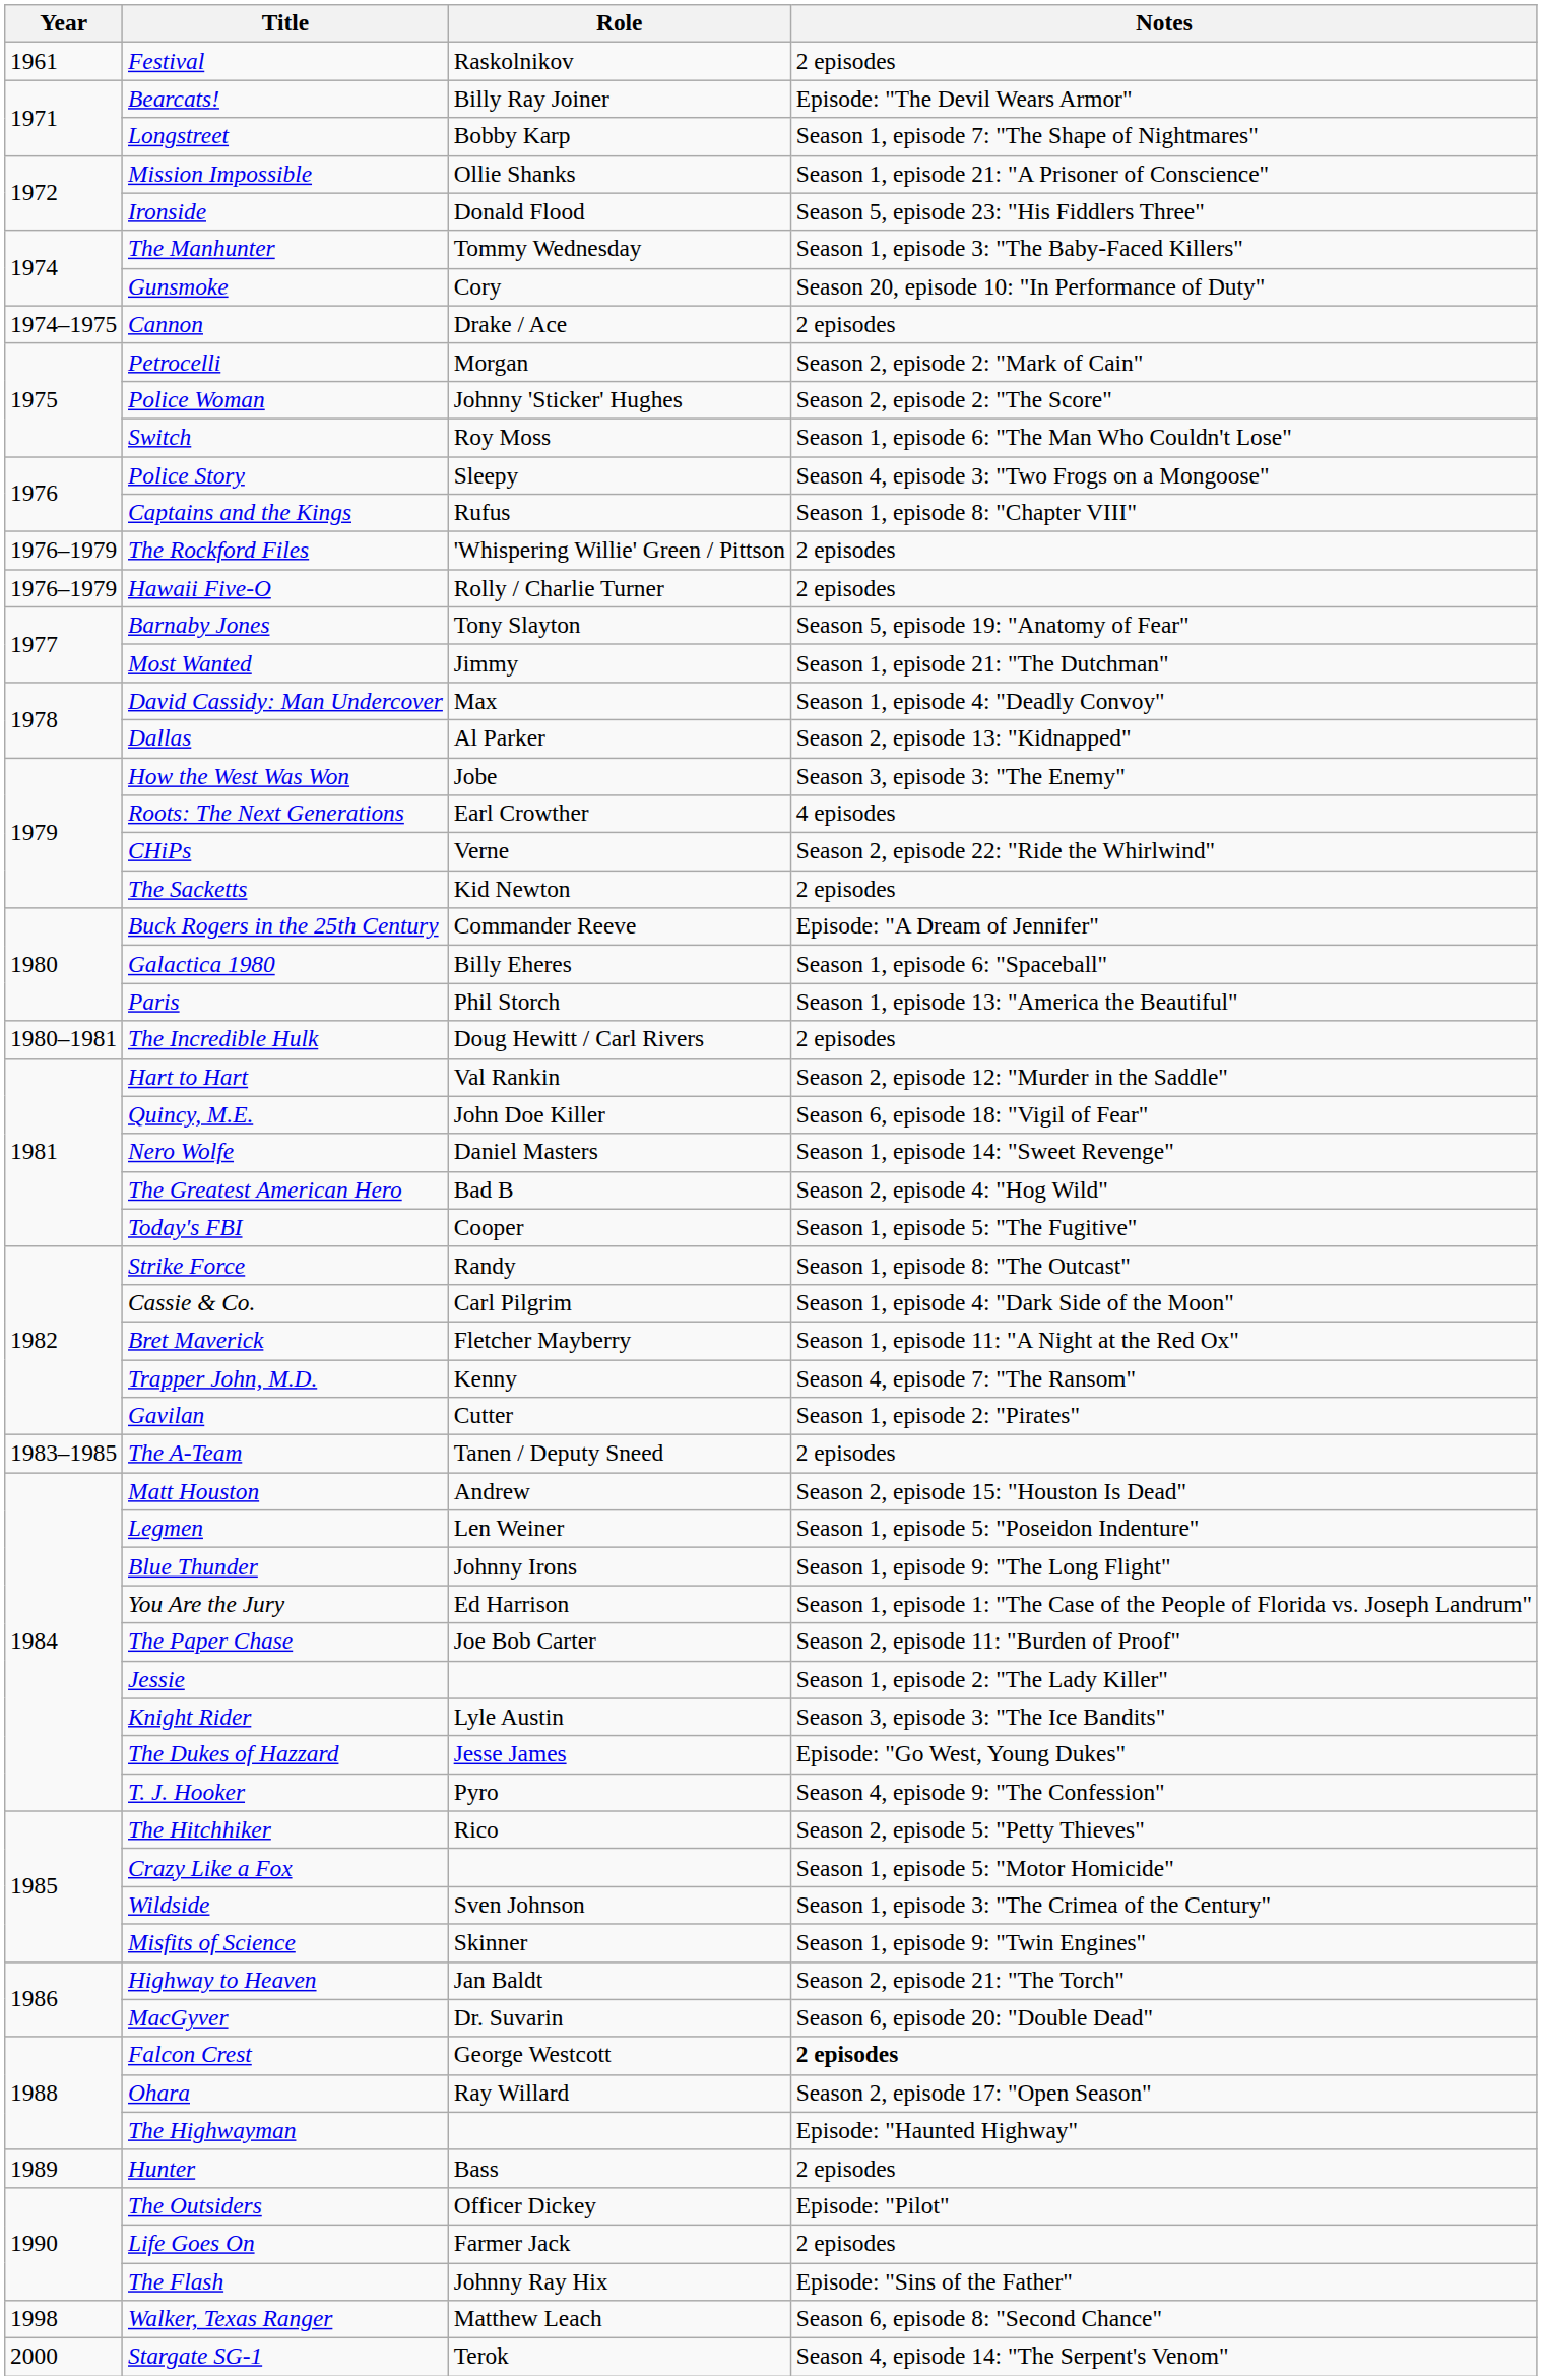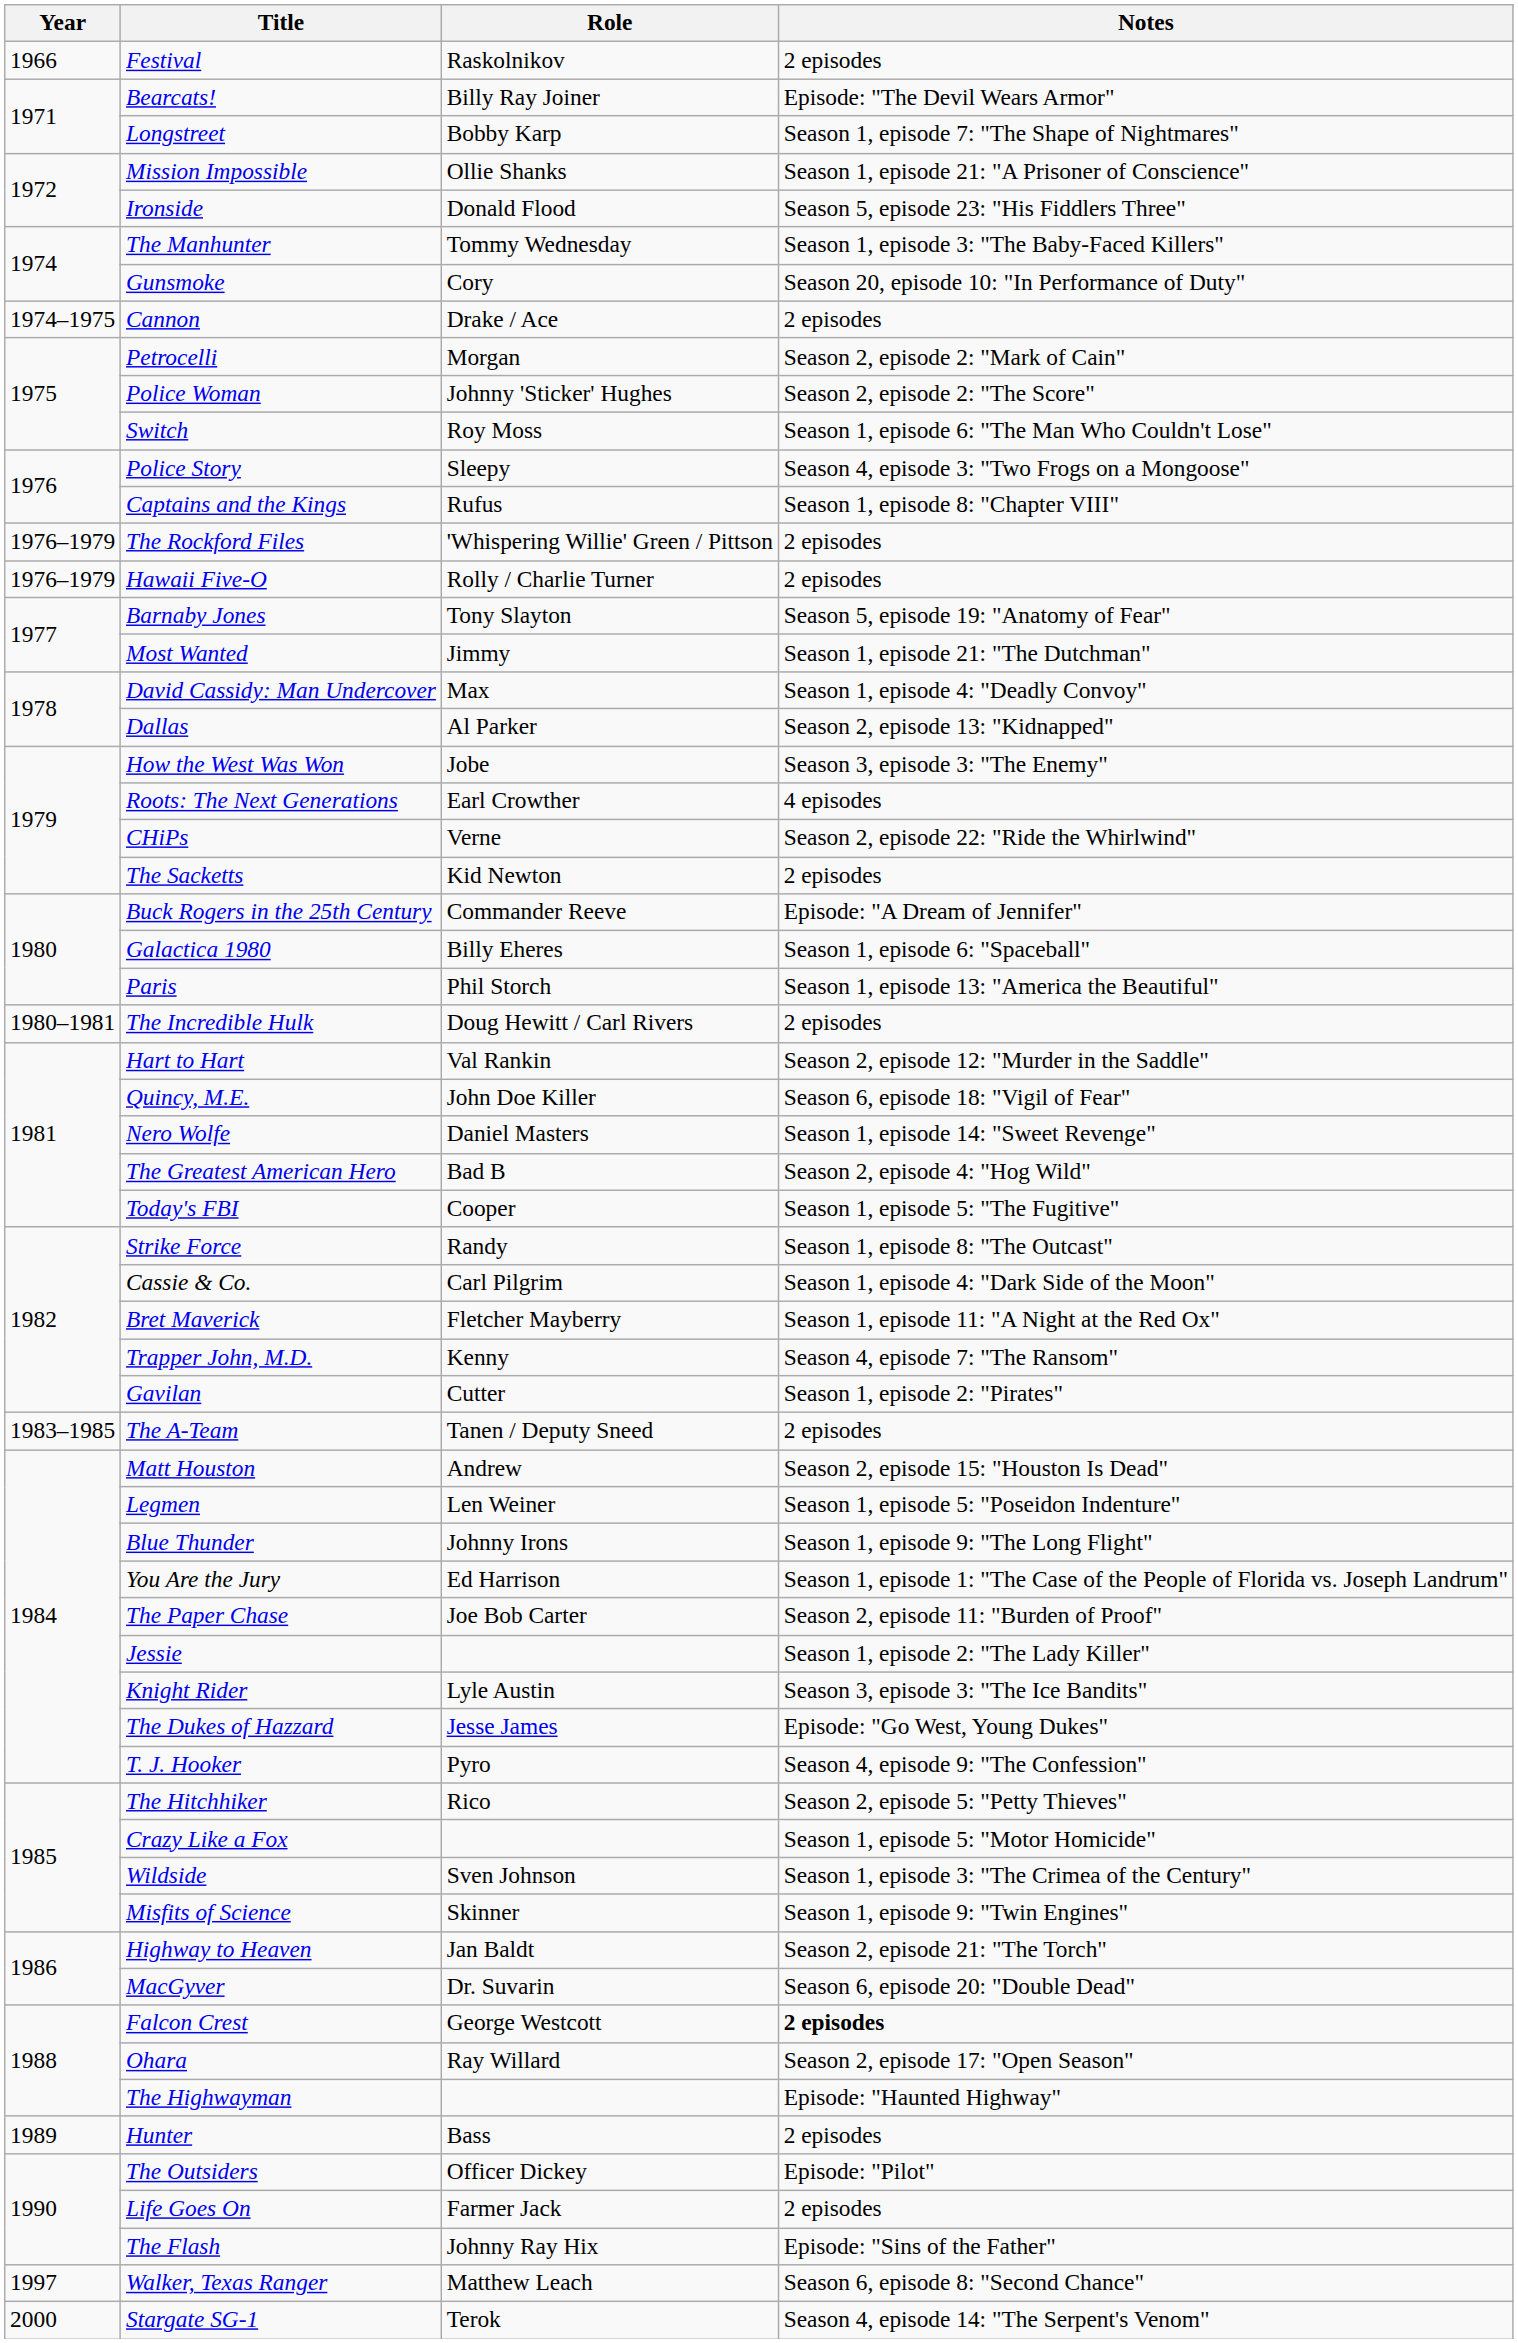Festival | Year: 1961 -> 1966
Walker, Texas Ranger | Year: 1998 -> 1997
